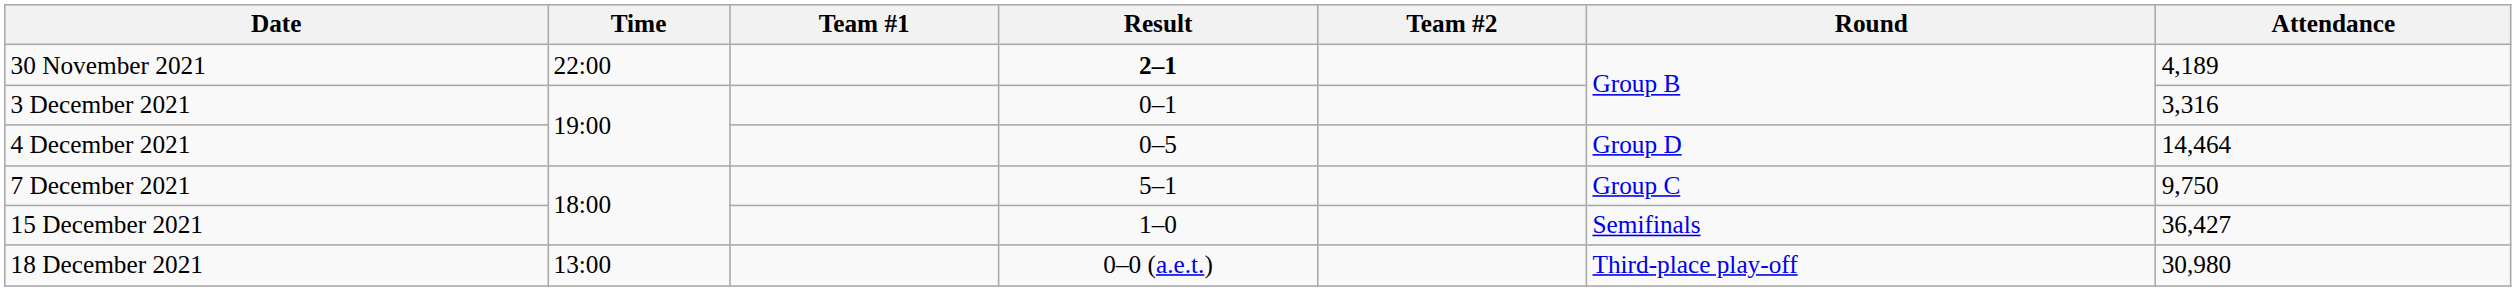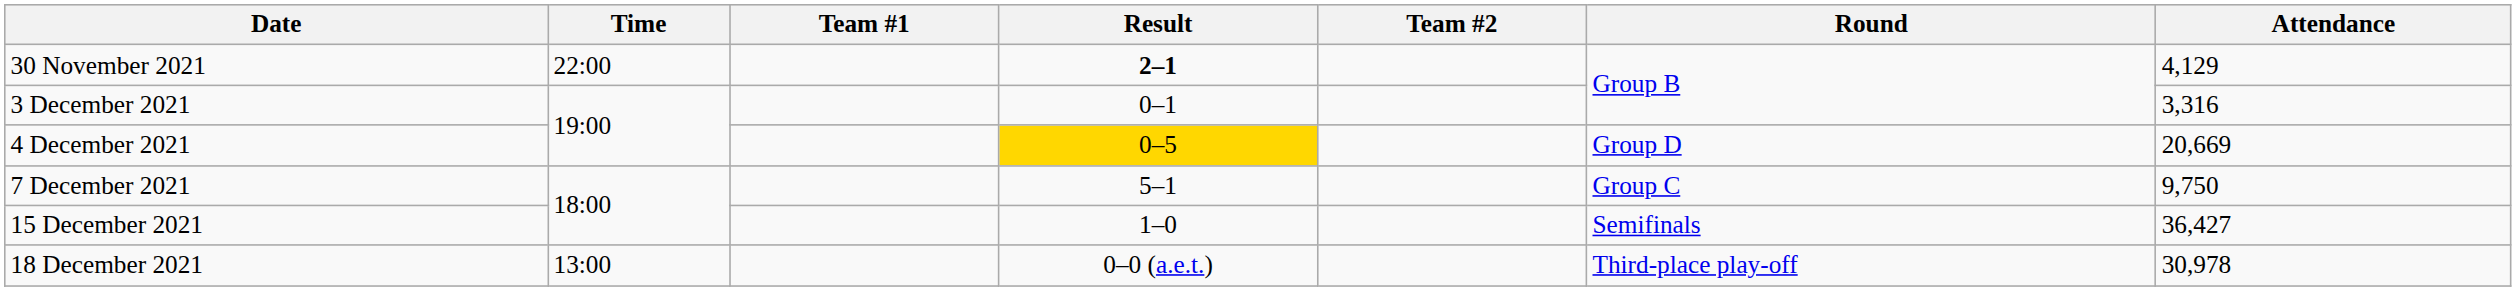30 November 2021 | Attendance: 4,189 -> 4,129
4 December 2021 | Result: no background -> gold background
4 December 2021 | Attendance: 14,464 -> 20,669
18 December 2021 | Attendance: 30,980 -> 30,978
